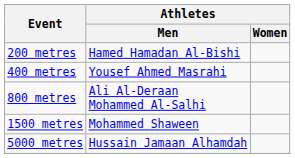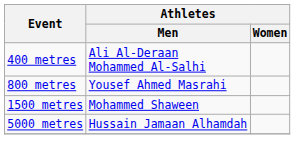- row: 200 metres | Hamed Hamadan Al-Bishi
400 metres | Athletes / Men: Yousef Ahmed Masrahi -> Ali Al-Deraan Mohammed Al-Salhi
800 metres | Athletes / Men: Ali Al-Deraan Mohammed Al-Salhi -> Yousef Ahmed Masrahi
